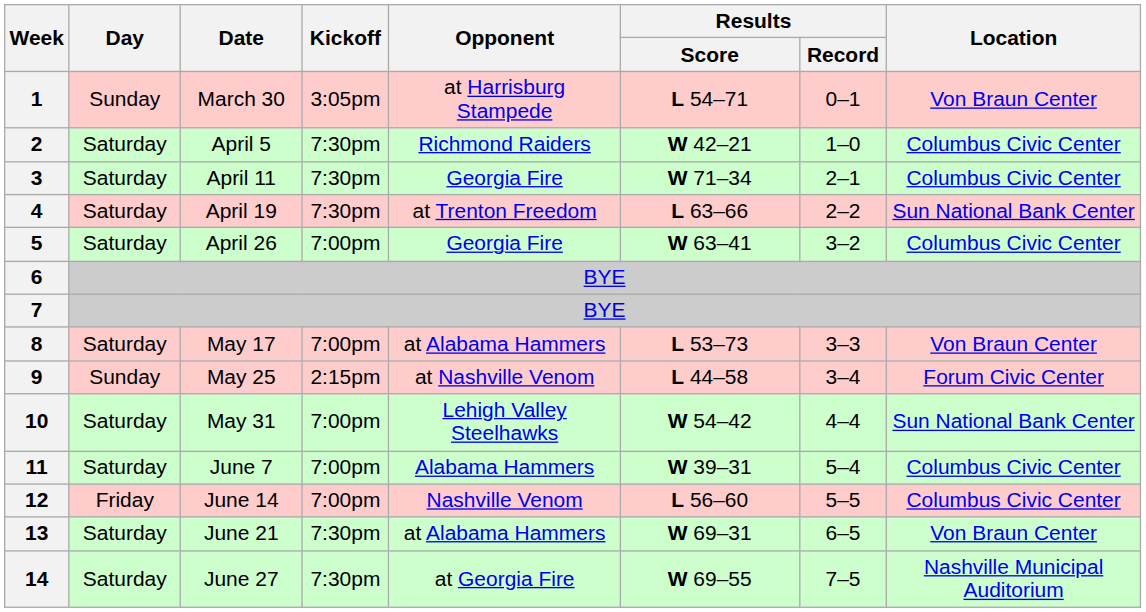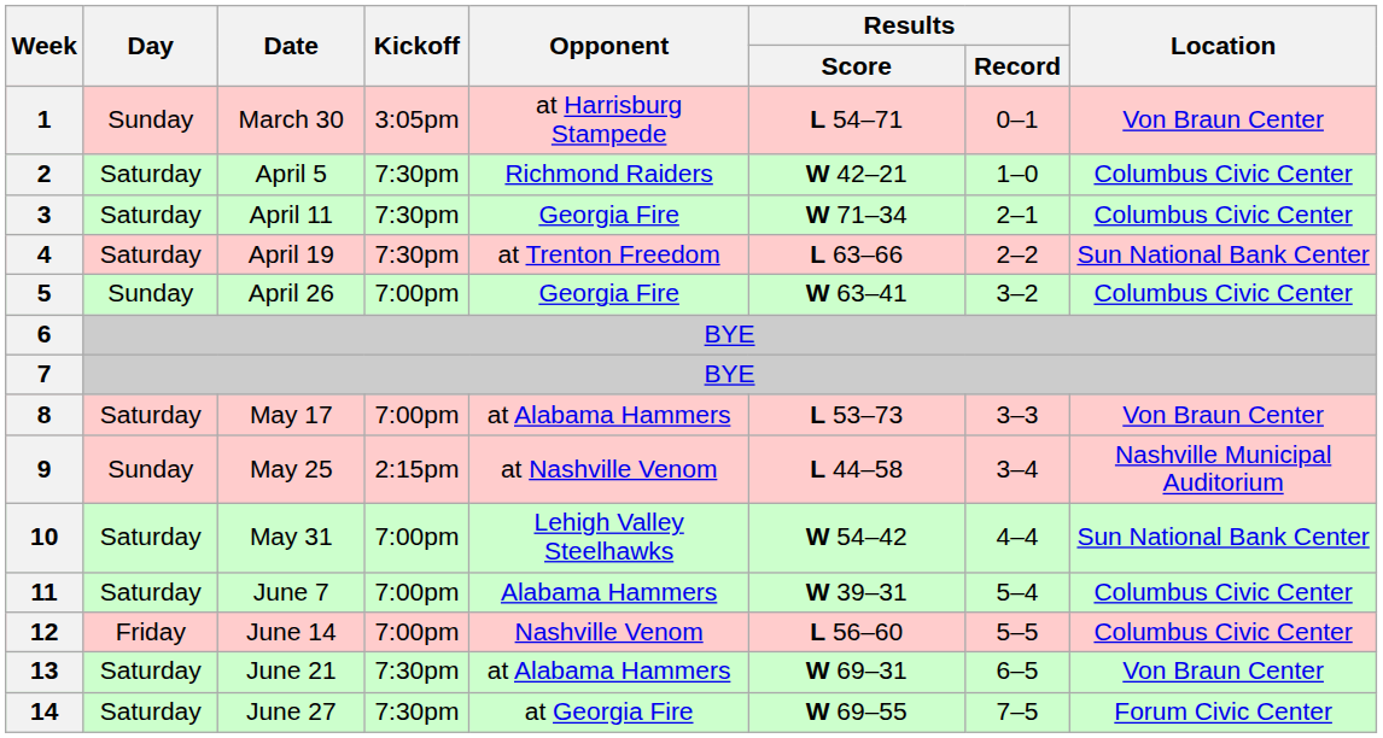5 | Day: Saturday -> Sunday
9 | Location: Forum Civic Center -> Nashville Municipal Auditorium
14 | Location: Nashville Municipal Auditorium -> Forum Civic Center
